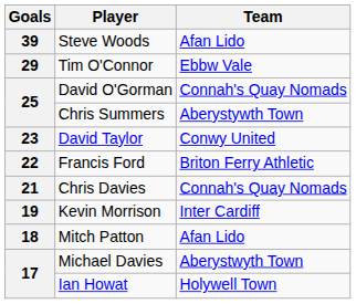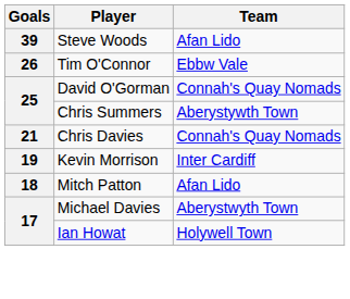Tim O'Connor | Goals: 29 -> 26
- row: 23 | David Taylor | Conwy United
- row: 22 | Francis Ford | Briton Ferry Athletic
